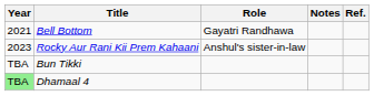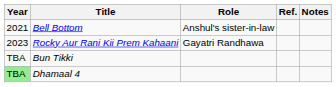columns swapped: Notes <-> Ref.
Bell Bottom | Role: Gayatri Randhawa -> Anshul's sister-in-law
Rocky Aur Rani Kii Prem Kahaani | Role: Anshul's sister-in-law -> Gayatri Randhawa
